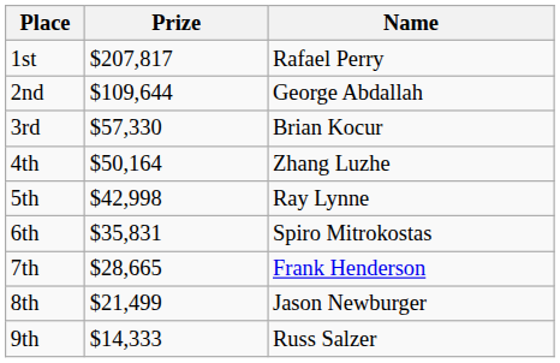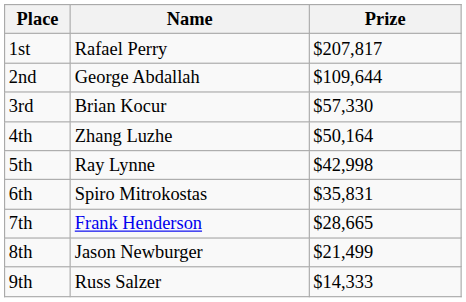columns swapped: Name <-> Prize
